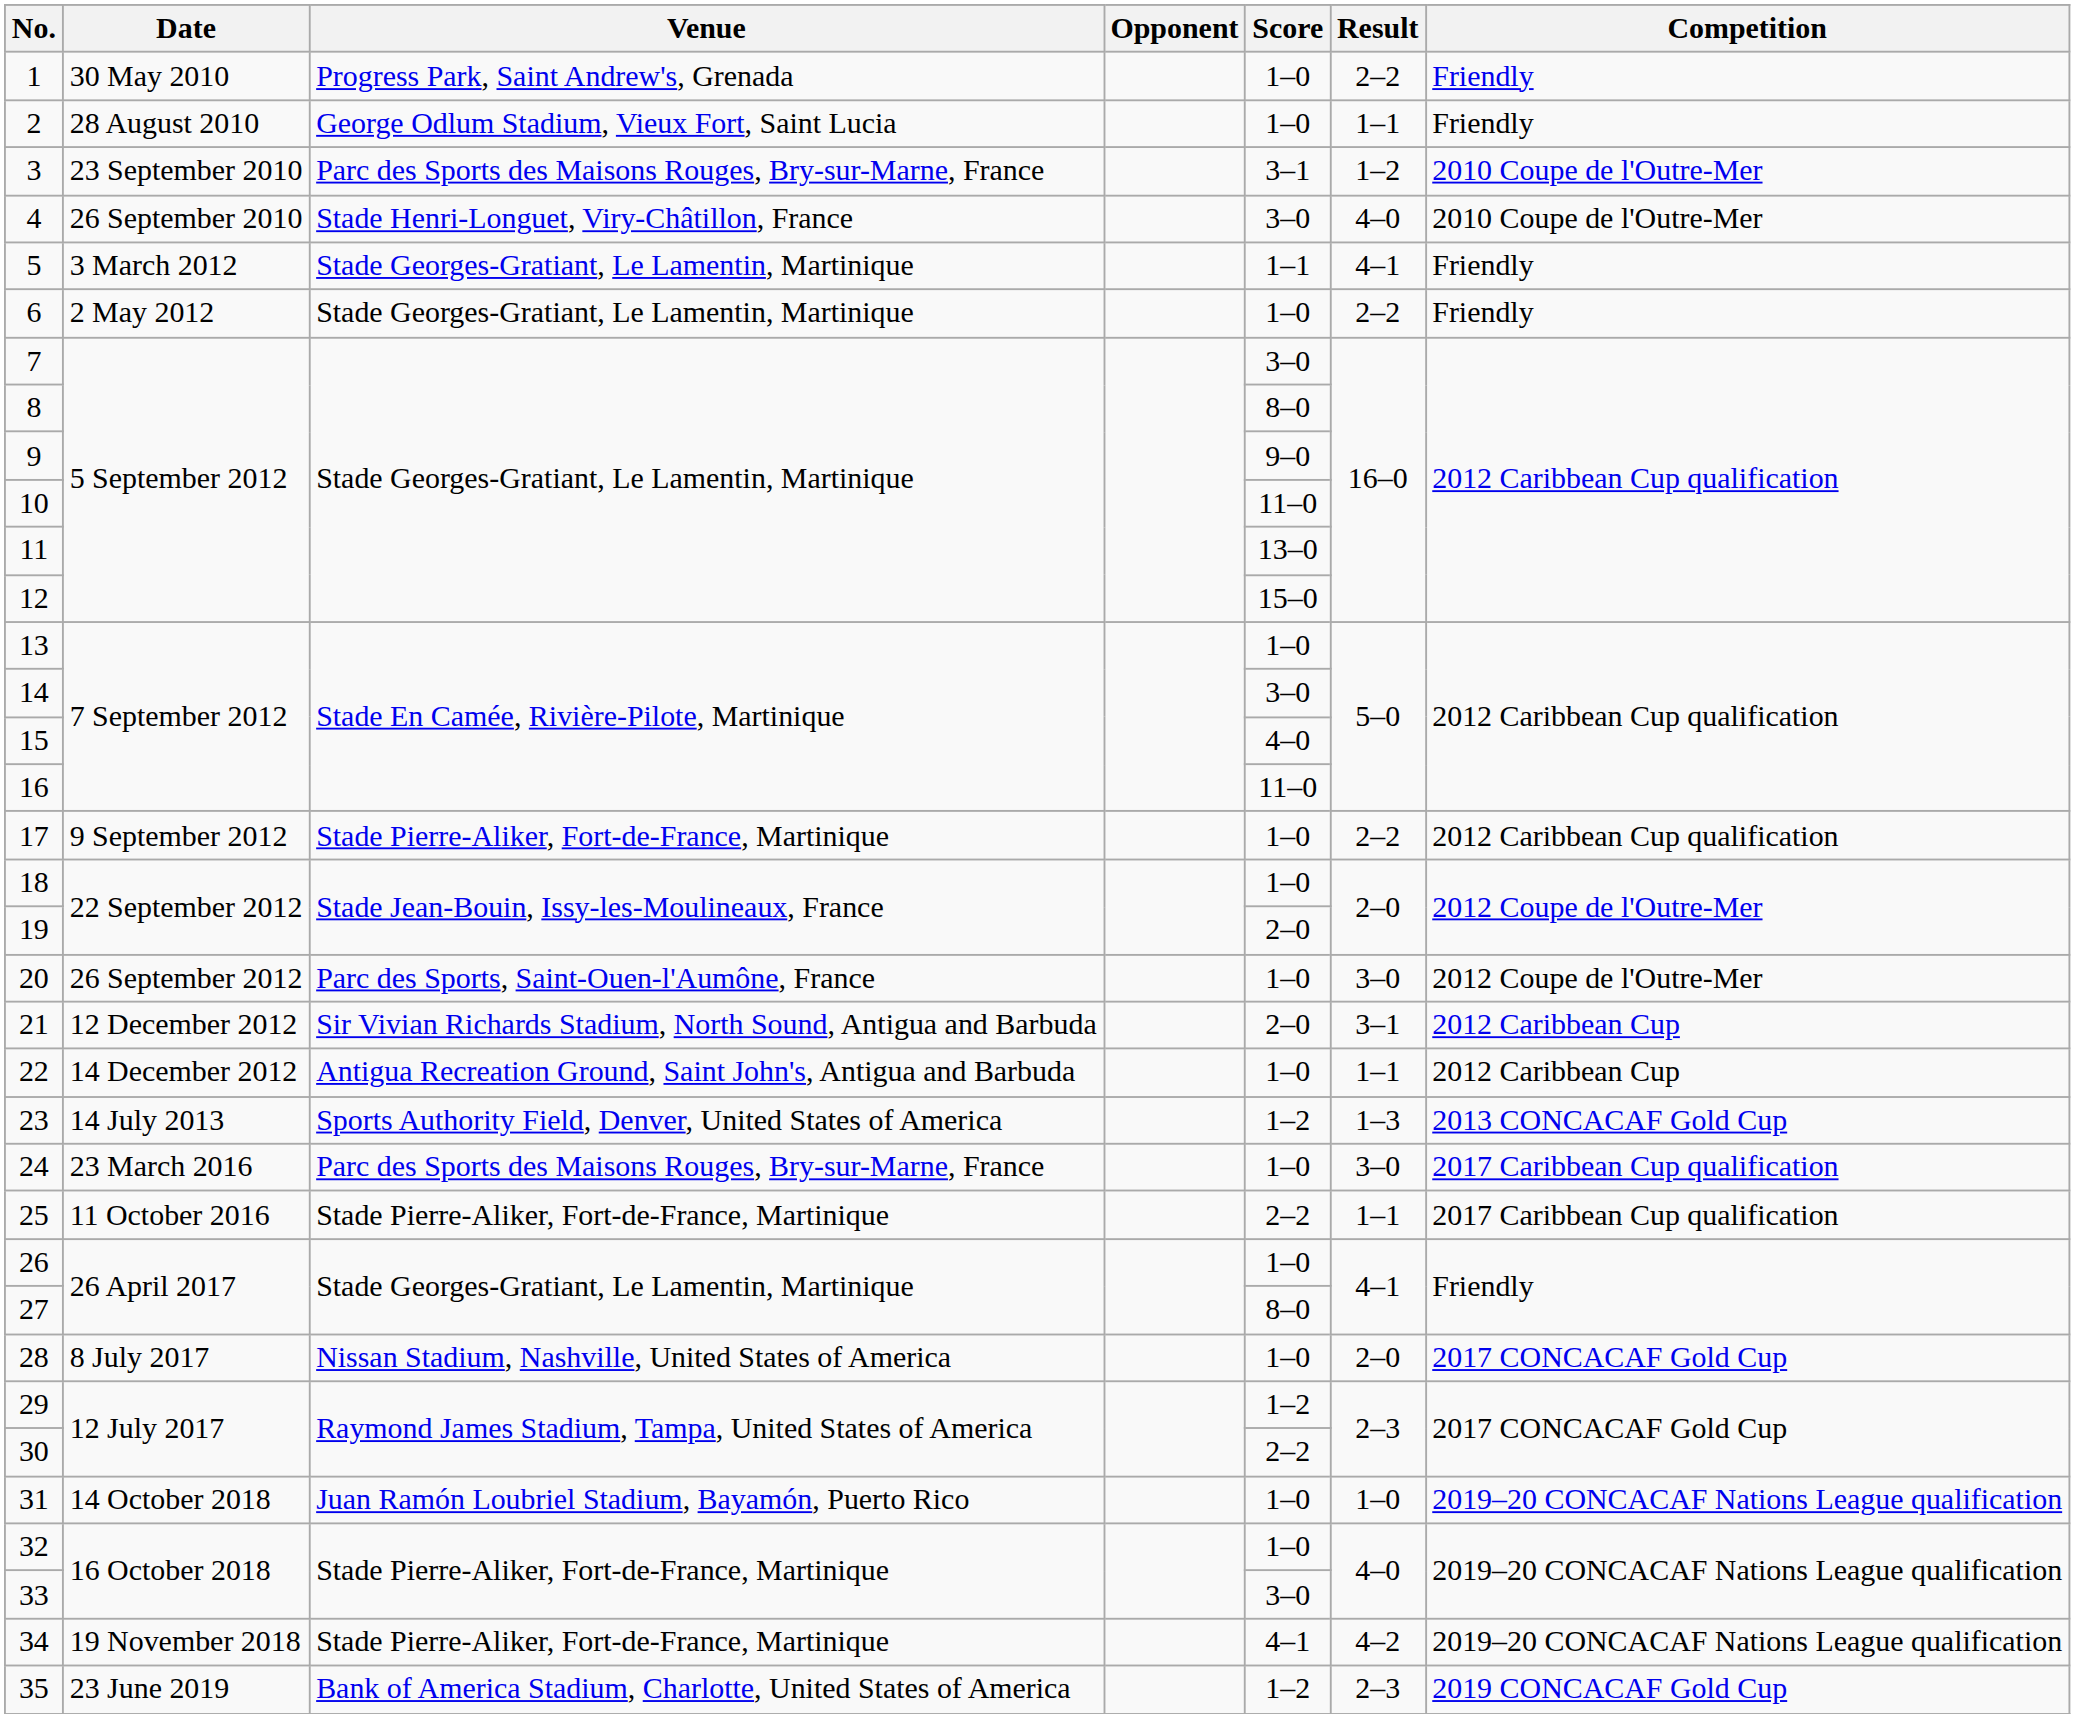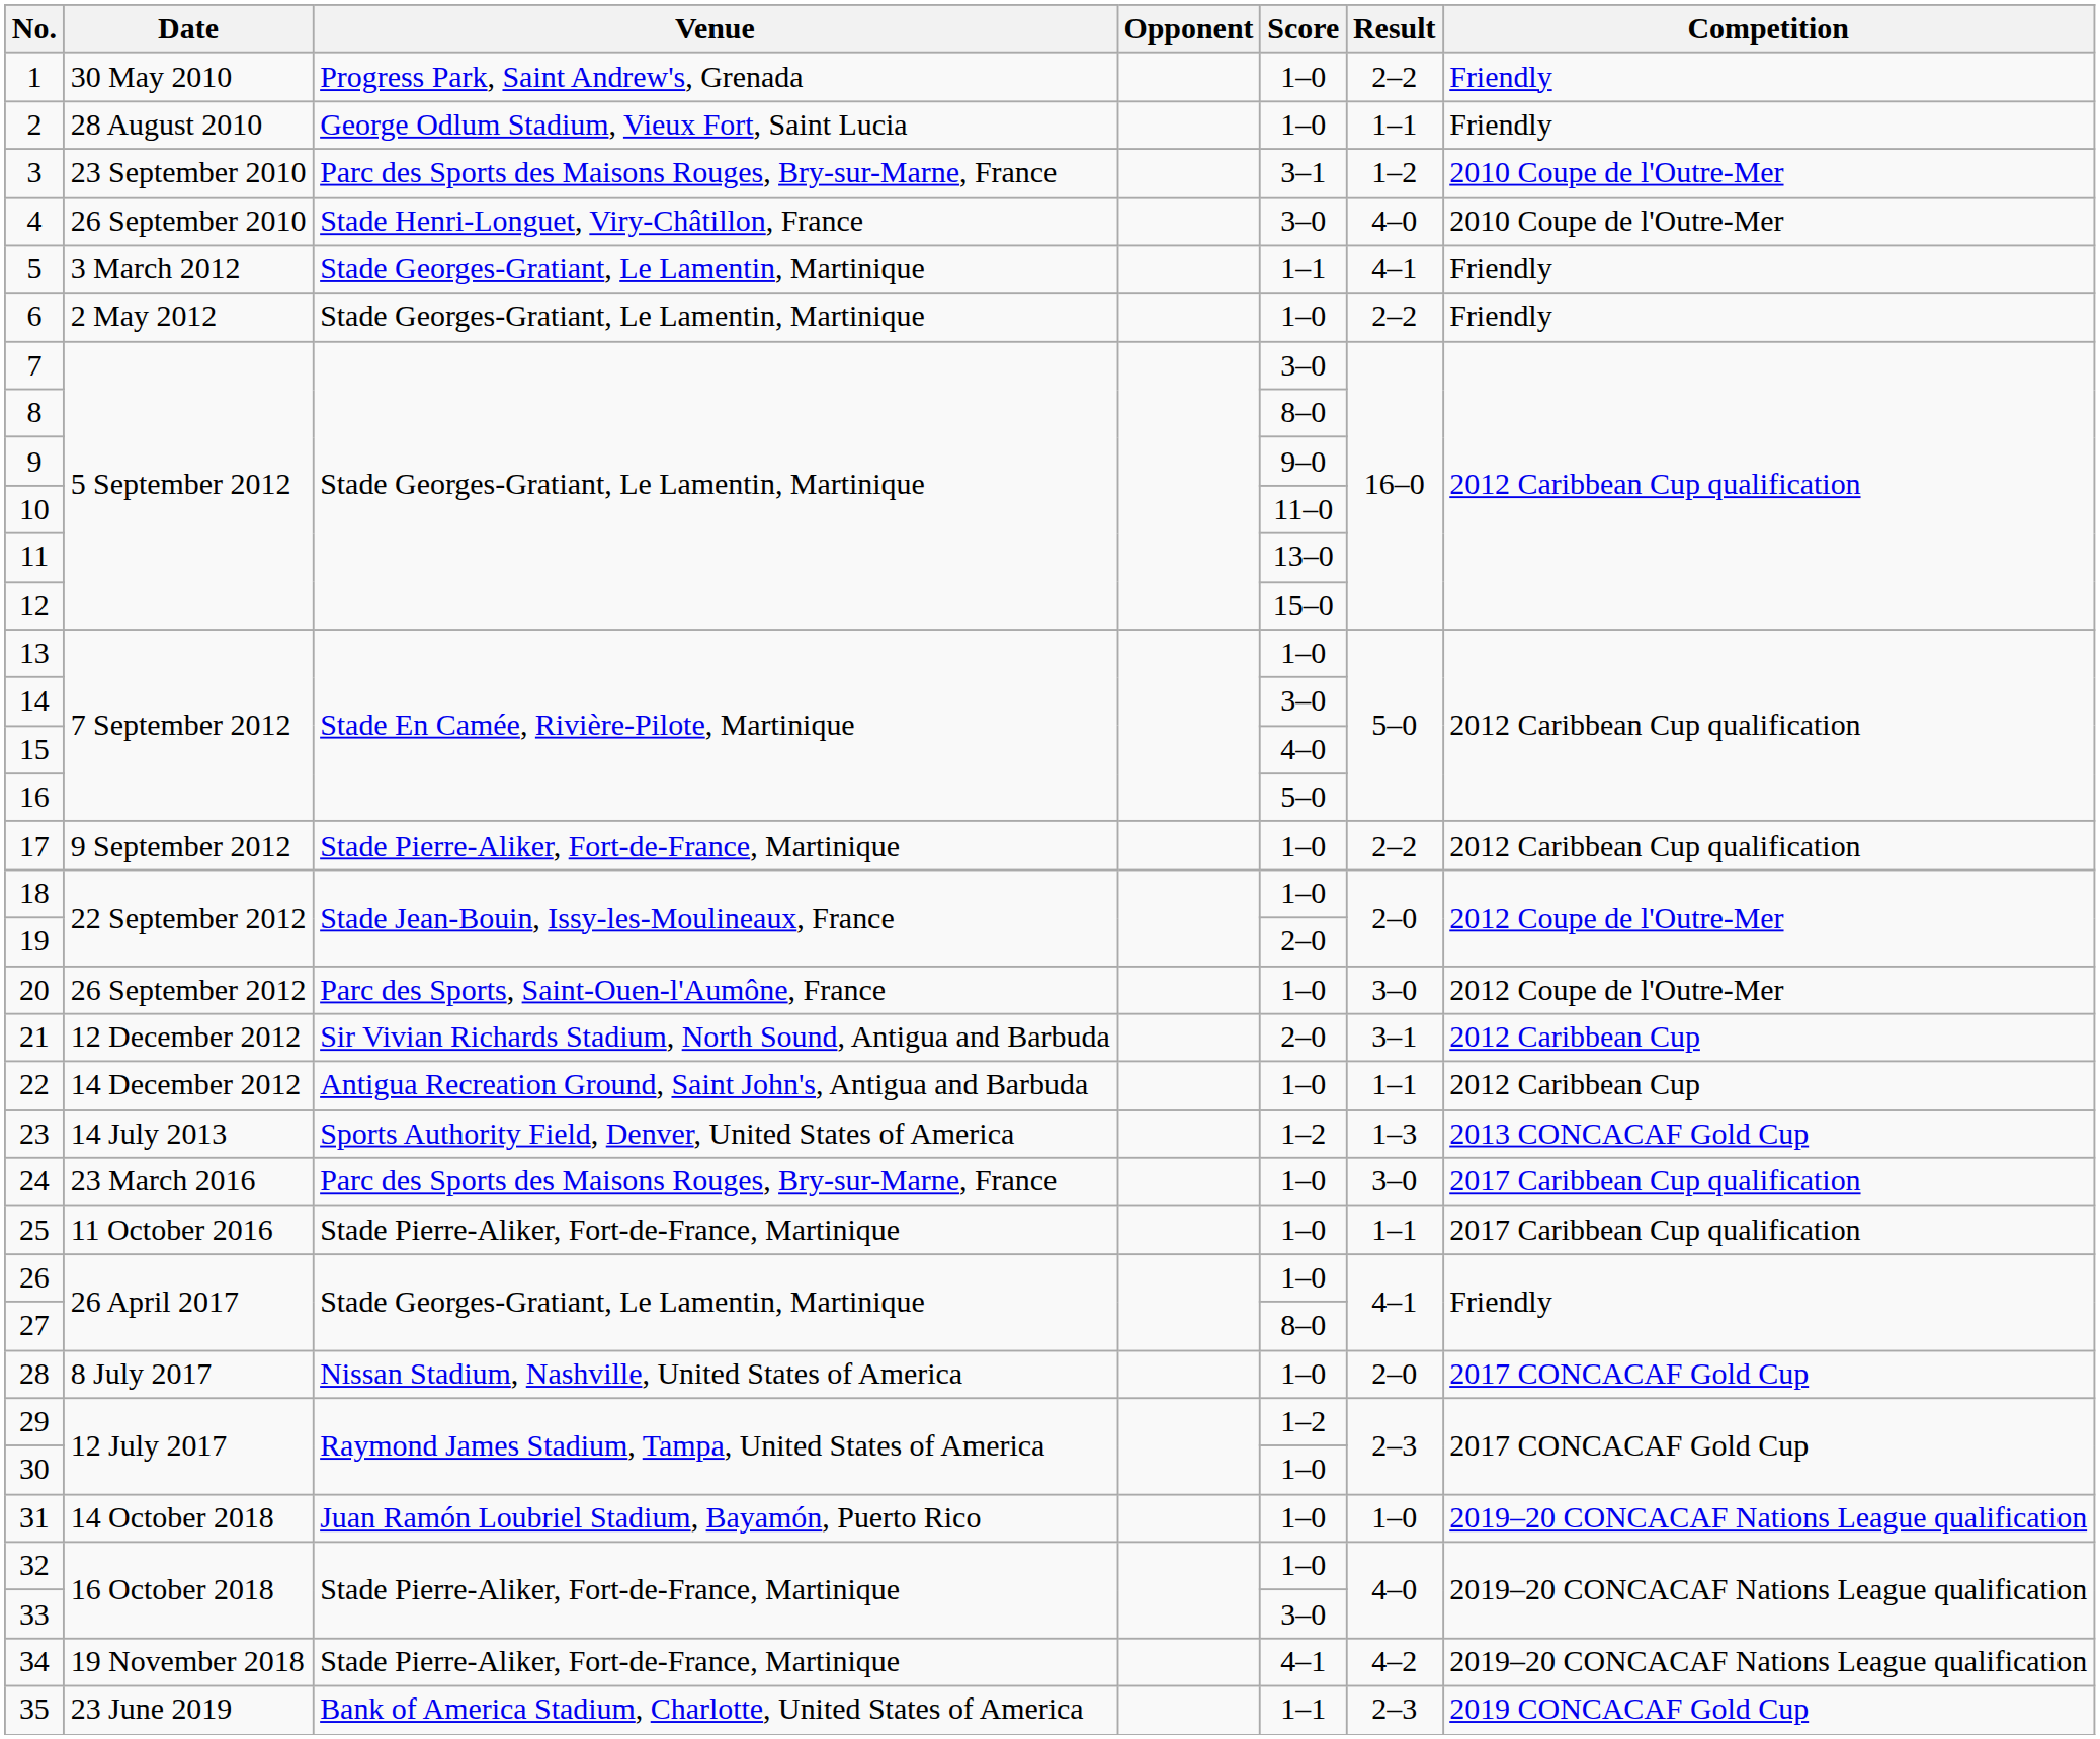16 | Score: 11–0 -> 5–0
25 | Score: 2–2 -> 1–0
30 | Score: 2–2 -> 1–0
35 | Score: 1–2 -> 1–1
